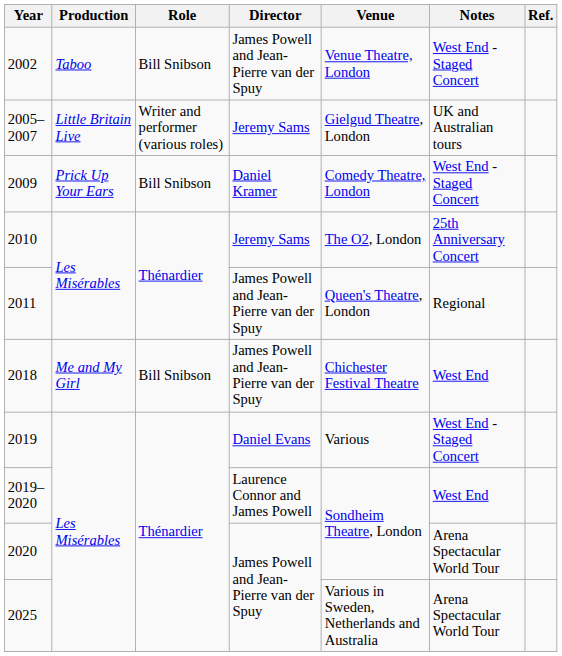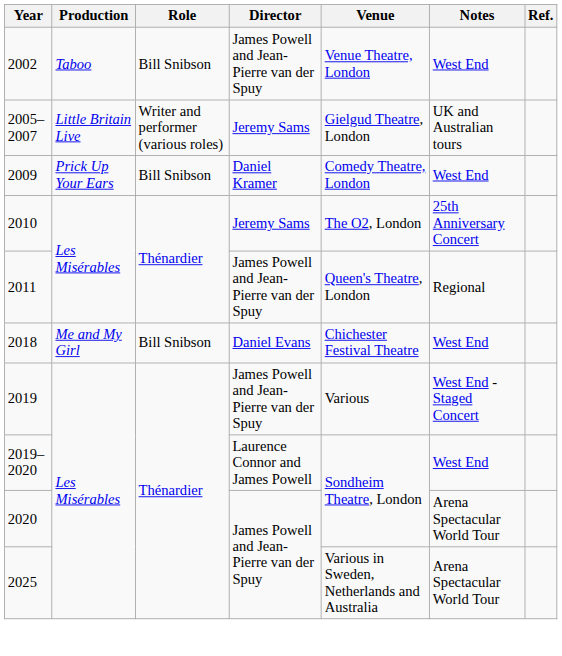2002 | Notes: West End - Staged Concert -> West End
2009 | Notes: West End - Staged Concert -> West End
2018 | Director: James Powell and Jean-Pierre van der Spuy -> Daniel Evans
2019 | Director: Daniel Evans -> James Powell and Jean-Pierre van der Spuy
